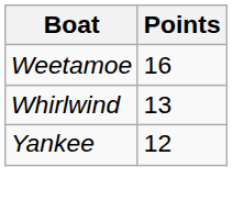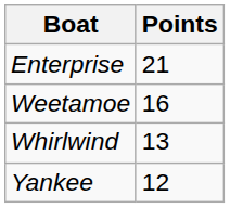+ row: Enterprise | 21
